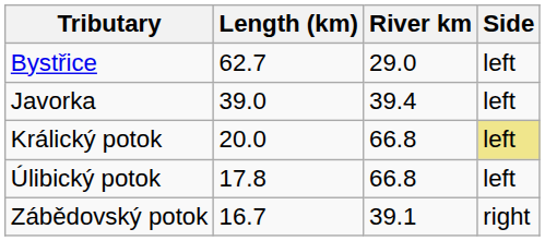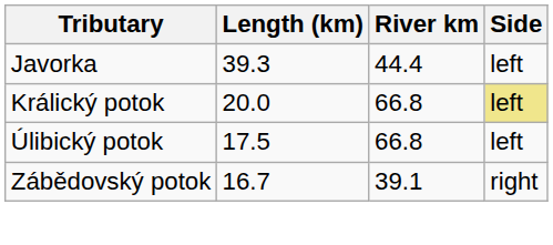- row: Bystřice | 62.7 | 29.0 | left
Javorka | Length (km): 39.0 -> 39.3
Javorka | River km: 39.4 -> 44.4
Úlibický potok | Length (km): 17.8 -> 17.5
